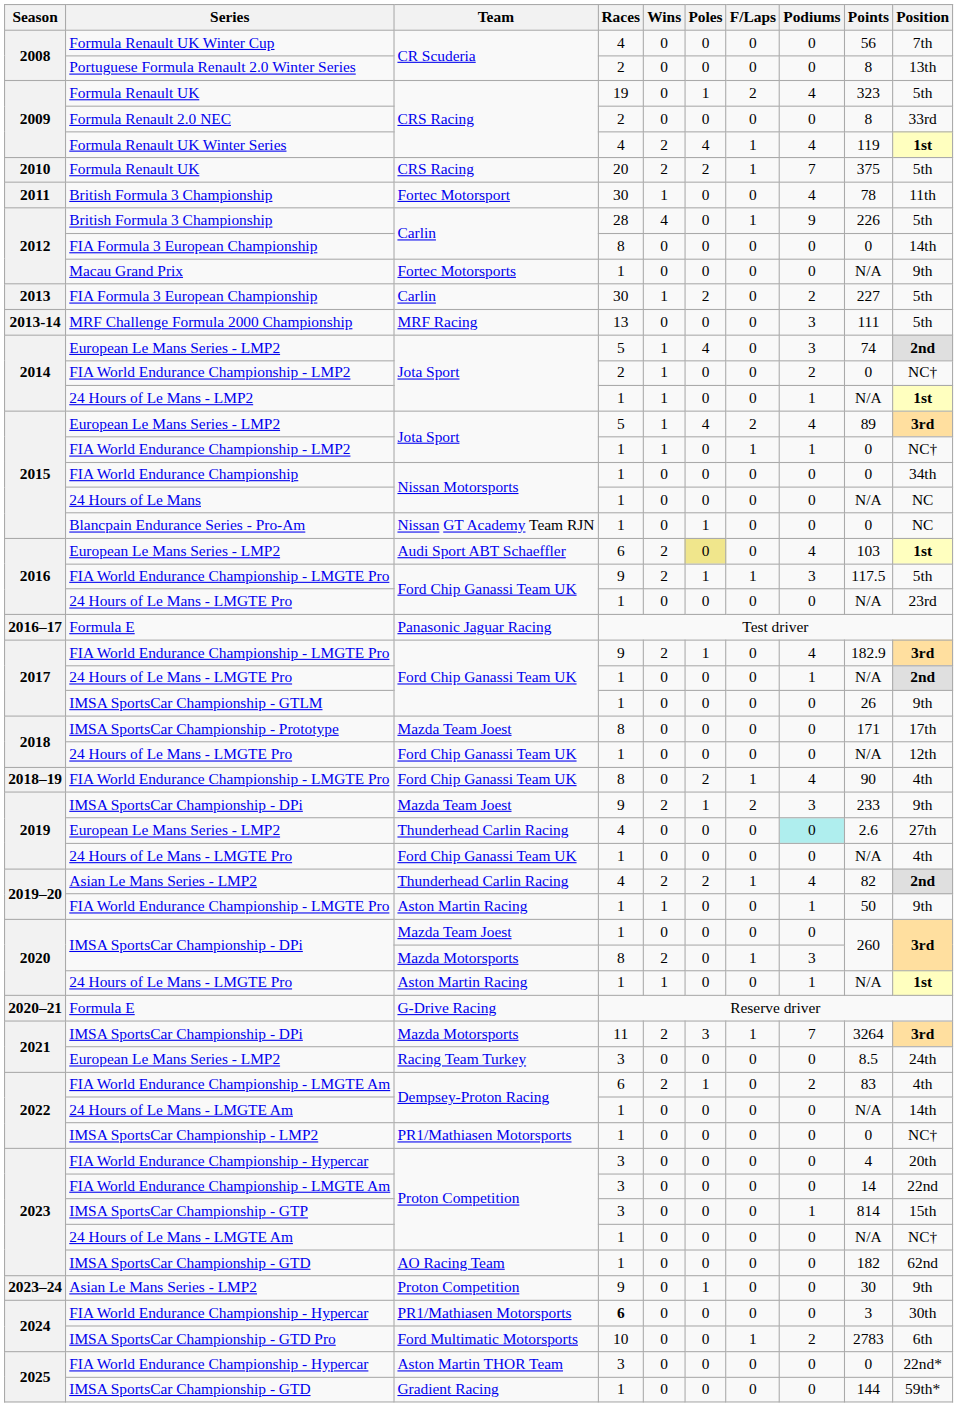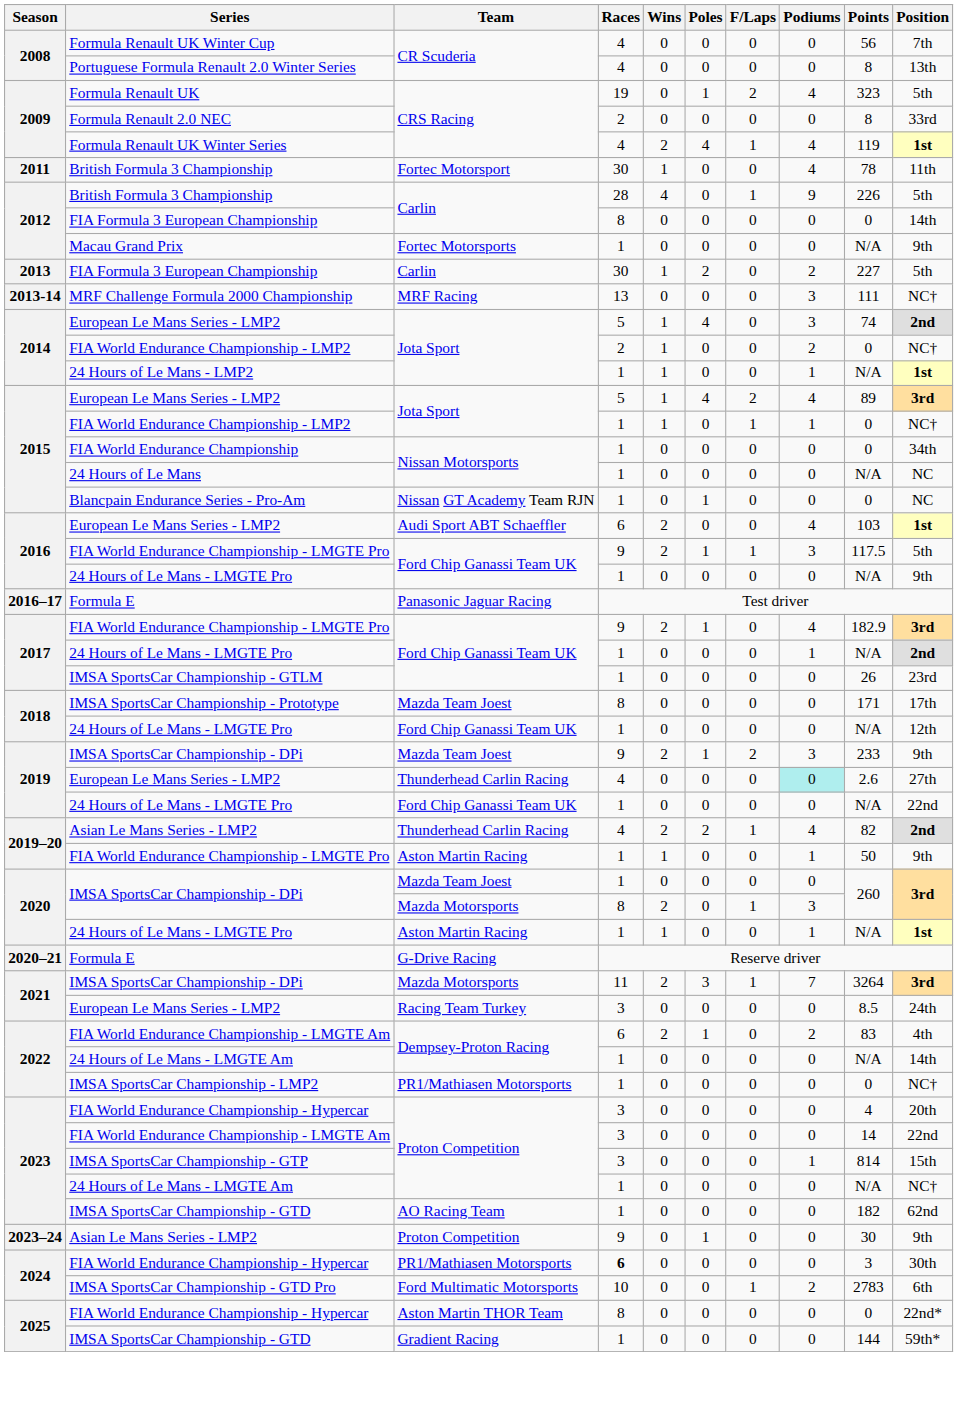Portuguese Formula Renault 2.0 Winter Series | Races: 2 -> 4
- row: 2010 | Formula Renault UK | CRS Racing | 20 | 2 | 2 | 1 | 7 | 375 | 5th
MRF Challenge Formula 2000 Championship | Position: 5th -> NC†
2016 / European Le Mans Series - LMP2 | Poles: khaki background -> no background
2016 / 24 Hours of Le Mans - LMGTE Pro | Position: 23rd -> 9th
IMSA SportsCar Championship - GTLM | Position: 9th -> 23rd
- row: 2018–19 | FIA World Endurance Championship - LMGTE Pro | Ford Chip Ganassi Team UK | 8 | 0 | 2 | 1 | 4 | 90 | 4th
2019 / 24 Hours of Le Mans - LMGTE Pro | Position: 4th -> 22nd
2025 / FIA World Endurance Championship - Hypercar | Races: 3 -> 8
